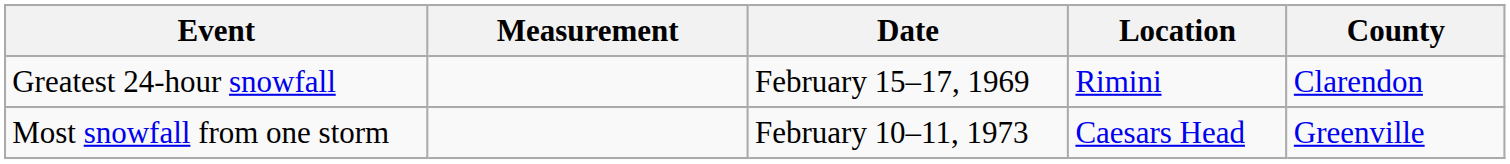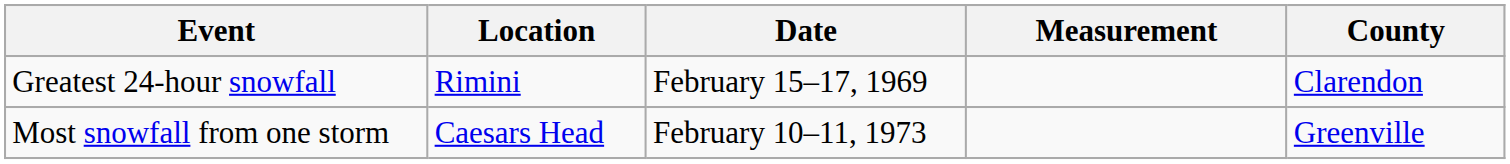columns swapped: Measurement <-> Location
